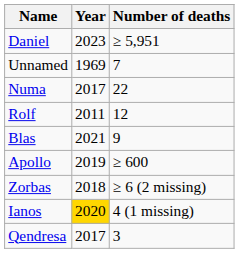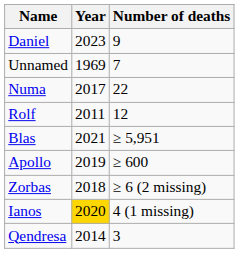Daniel | Number of deaths: ≥ 5,951 -> 9
Blas | Number of deaths: 9 -> ≥ 5,951
Qendresa | Year: 2017 -> 2014
